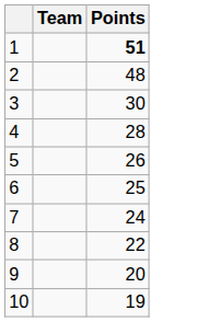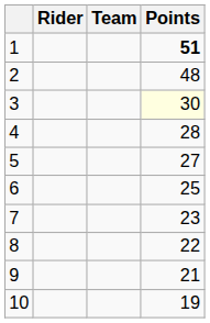+ column: Rider
3 | Points: no background -> lightyellow background
5 | Points: 26 -> 27
7 | Points: 24 -> 23
9 | Points: 20 -> 21
